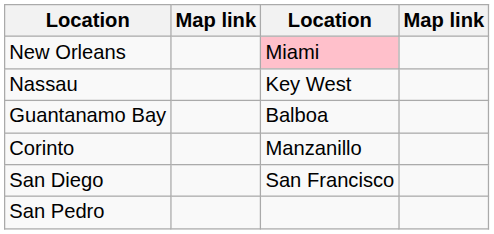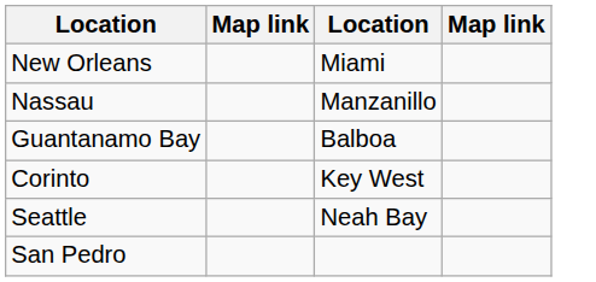New Orleans | column 3: pink background -> no background
Nassau | column 3: Key West -> Manzanillo
Corinto | column 3: Manzanillo -> Key West
- row: San Diego | San Francisco
+ row: Seattle | Neah Bay
